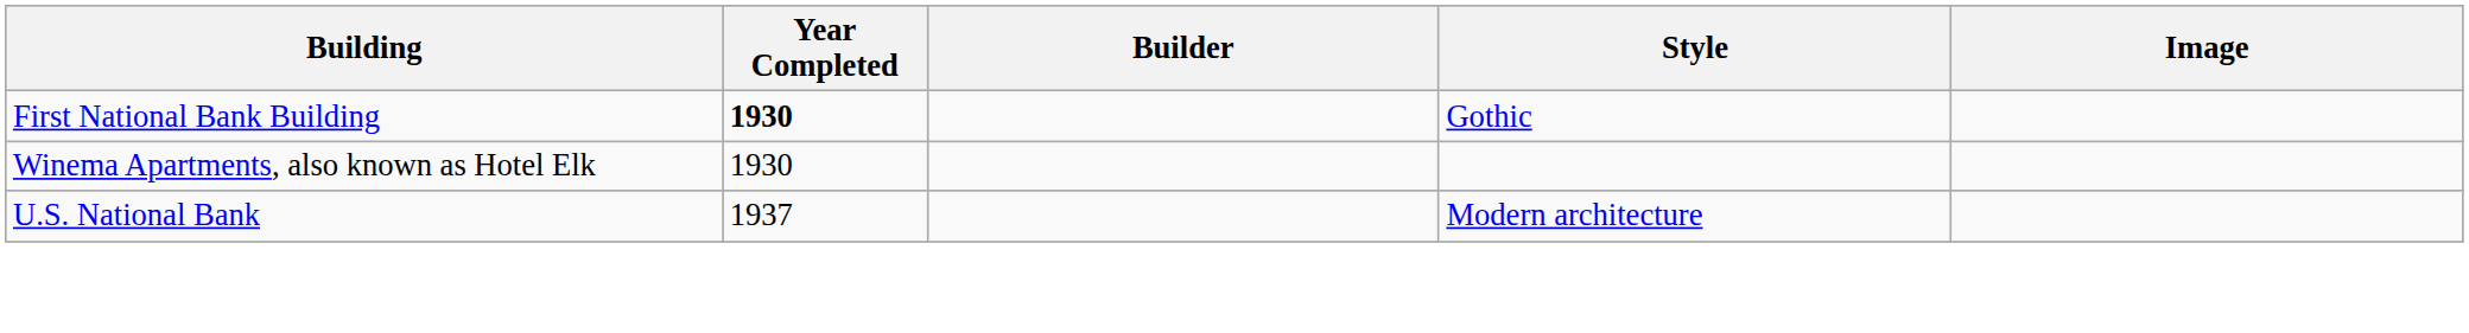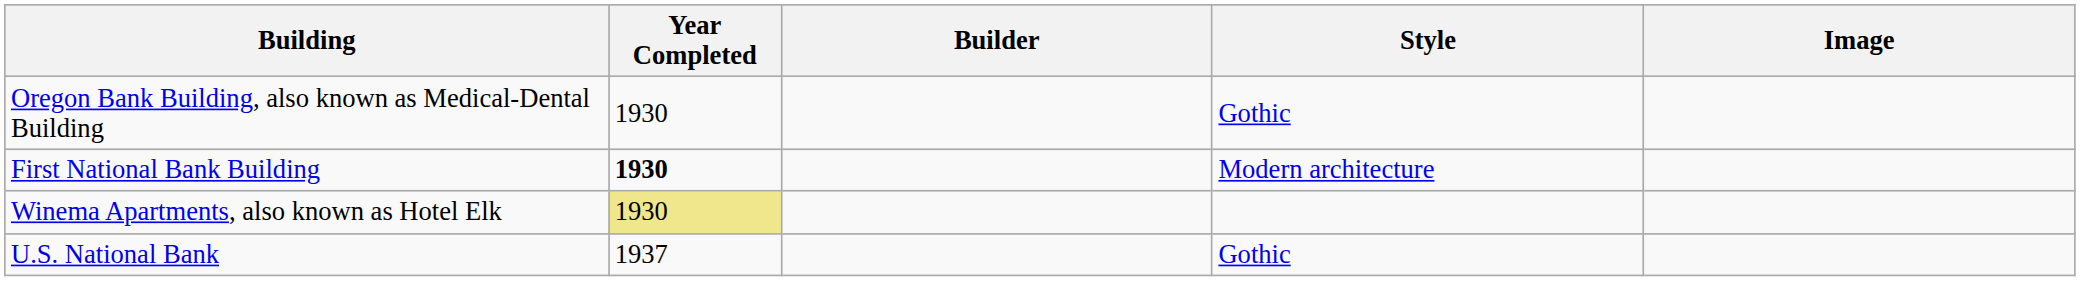+ row: Oregon Bank Building, also known as Medical-Dental Building | 1930 | Gothic
First National Bank Building | Style: Gothic -> Modern architecture
Winema Apartments, also known as Hotel Elk | Year Completed: no background -> khaki background
U.S. National Bank | Style: Modern architecture -> Gothic
